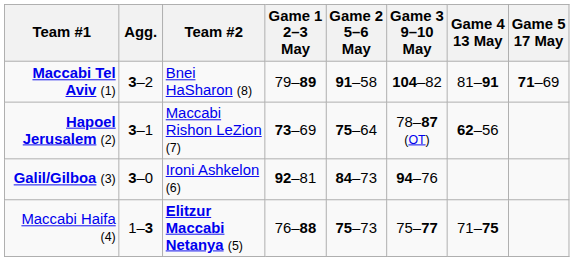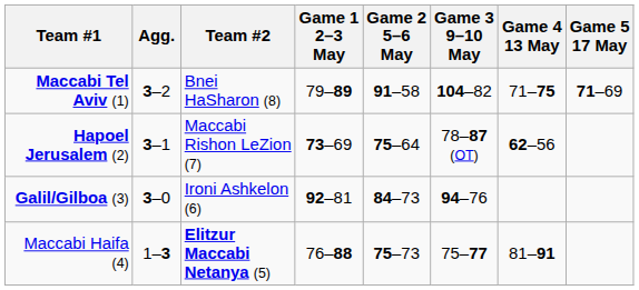Maccabi Tel Aviv (1) | Game 4 13 May: 81–91 -> 71–75
Maccabi Haifa (4) | Game 4 13 May: 71–75 -> 81–91
